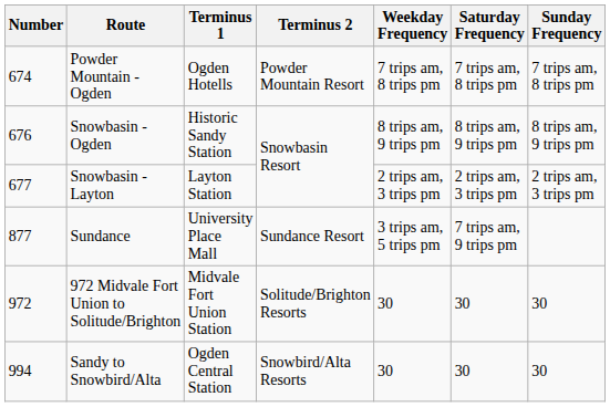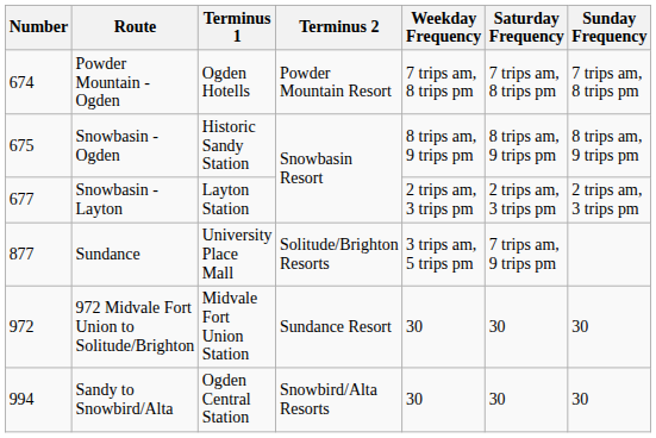Snowbasin - Ogden | Number: 676 -> 675
Sundance | Terminus 2: Sundance Resort -> Solitude/Brighton Resorts
972 Midvale Fort Union to Solitude/Brighton | Terminus 2: Solitude/Brighton Resorts -> Sundance Resort
